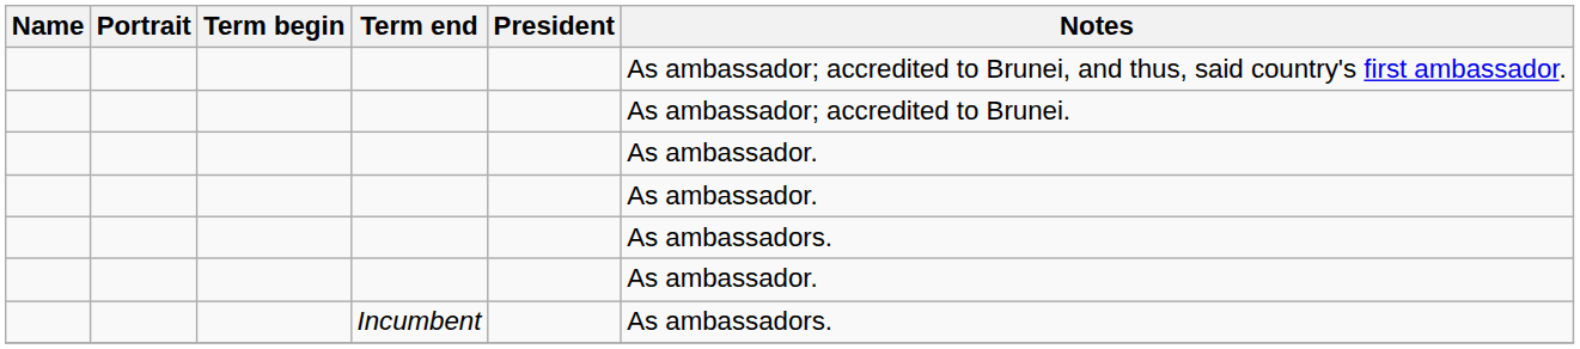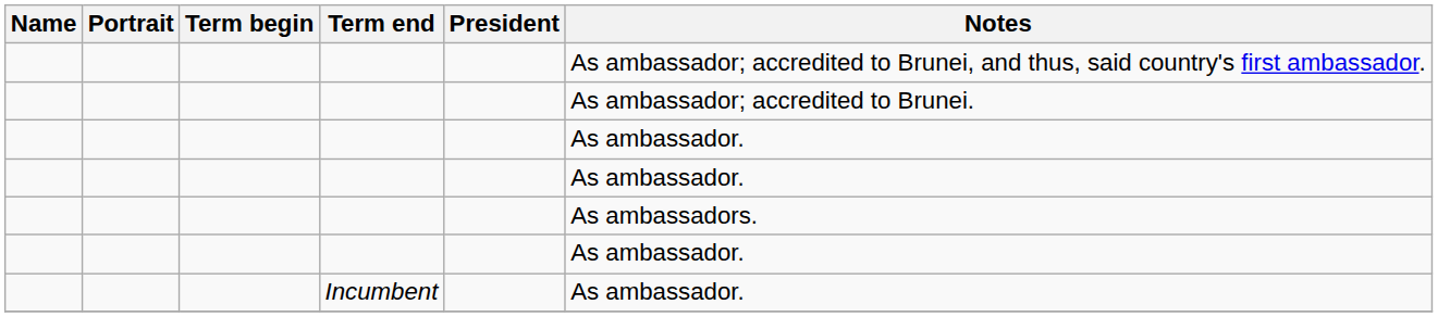Incumbent | Notes: As ambassadors. -> As ambassador.
